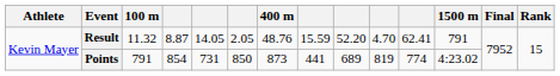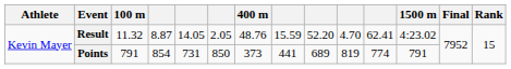Result | 1500 m: 791 -> 4:23.02
Points | 400 m: 873 -> 373
Points | 1500 m: 4:23.02 -> 791
